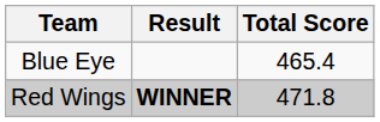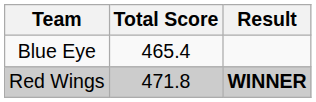columns swapped: Total Score <-> Result
